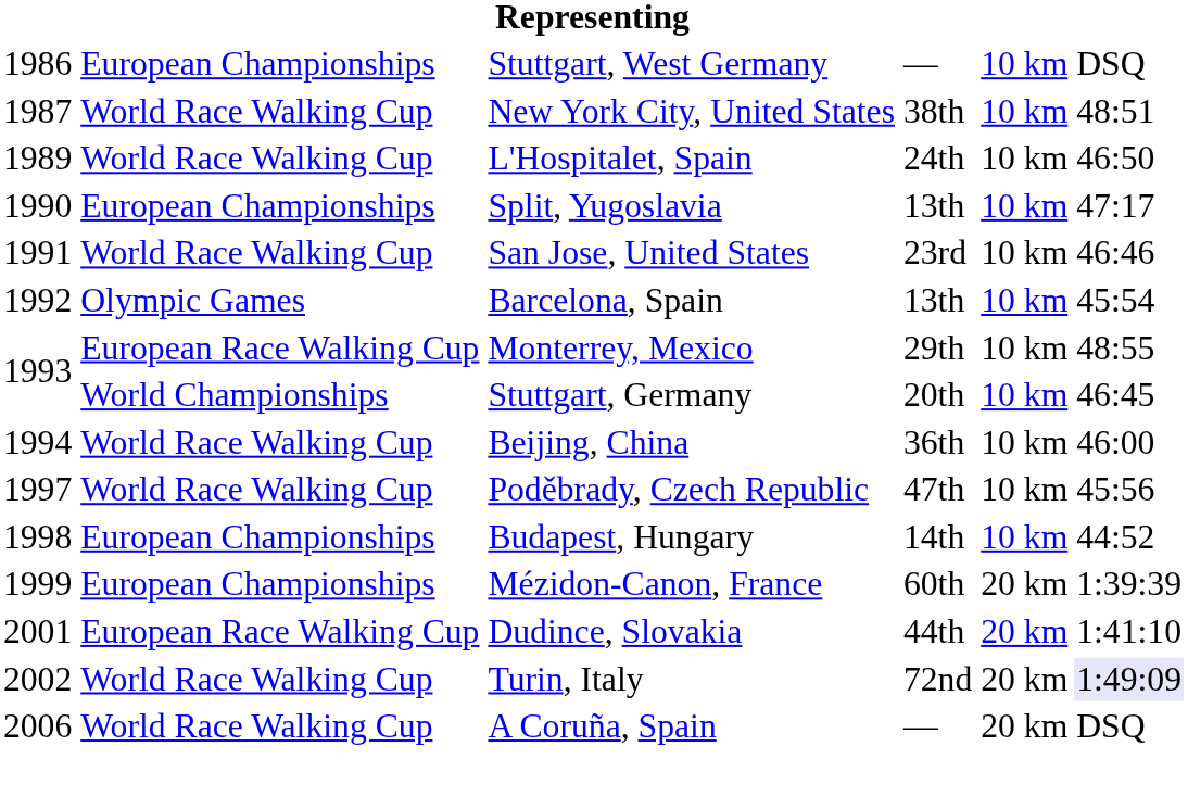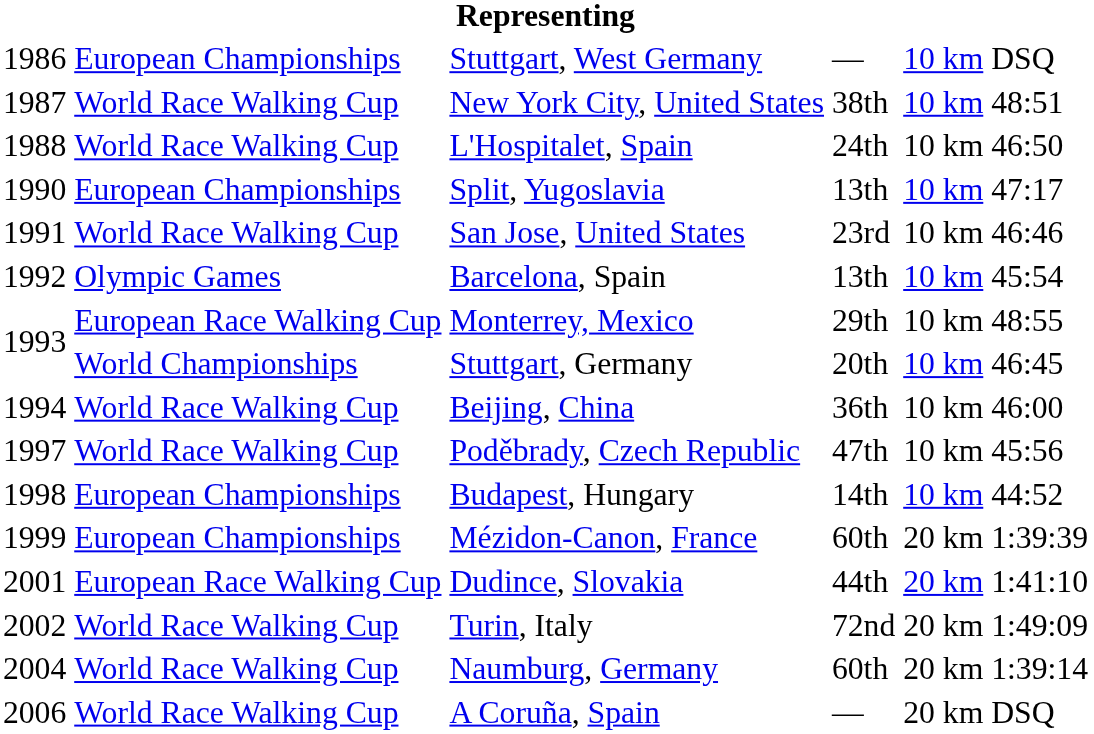L'Hospitalet, Spain | column 1: 1989 -> 1988
Turin, Italy | column 6: lavender background -> no background
+ row: 2004 | World Race Walking Cup | Naumburg, Germany | 60th | 20 km | 1:39:14
